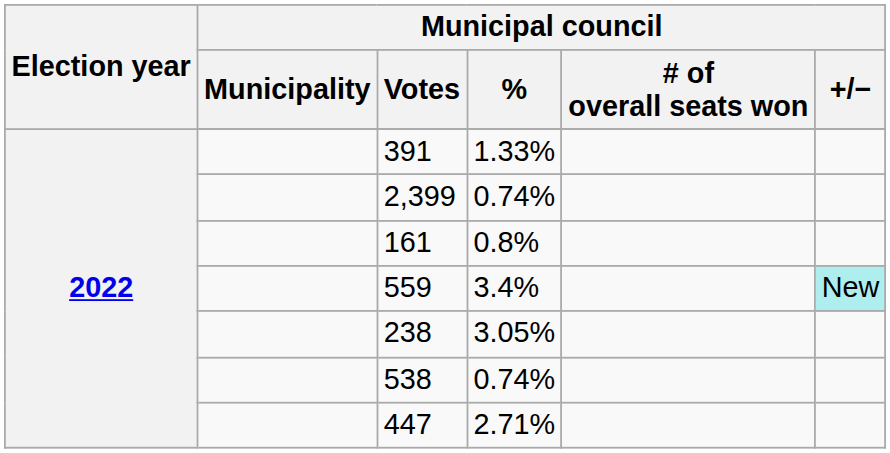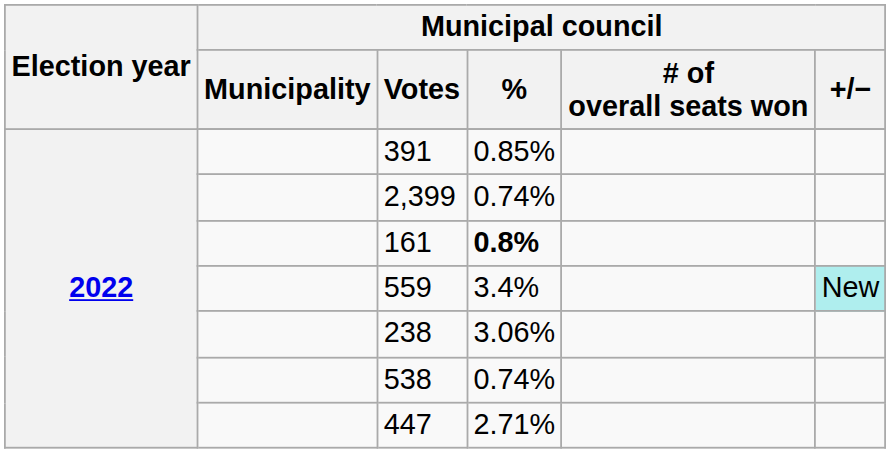391 | Municipal council / %: 1.33% -> 0.85%
161 | Municipal council / %: normal -> bold
238 | Municipal council / %: 3.05% -> 3.06%
